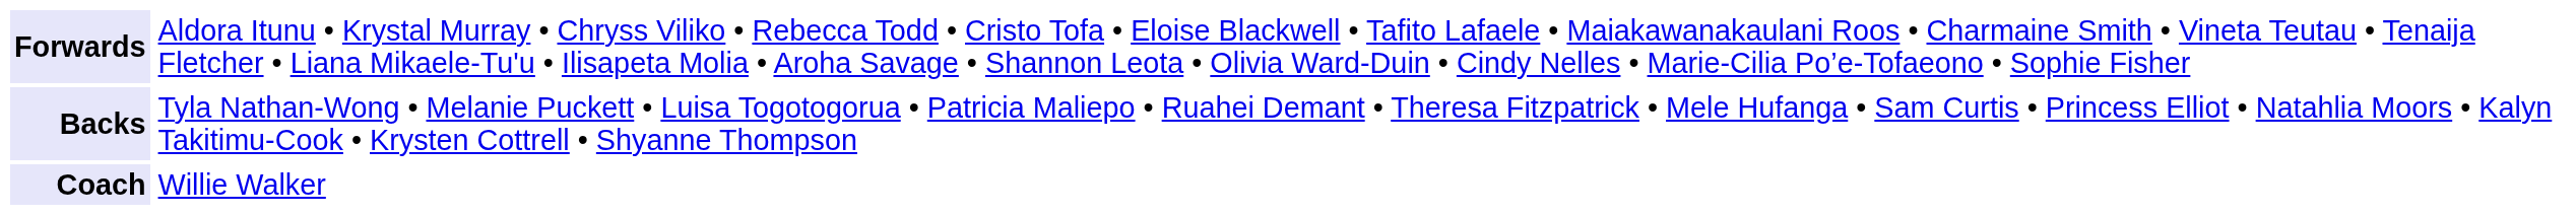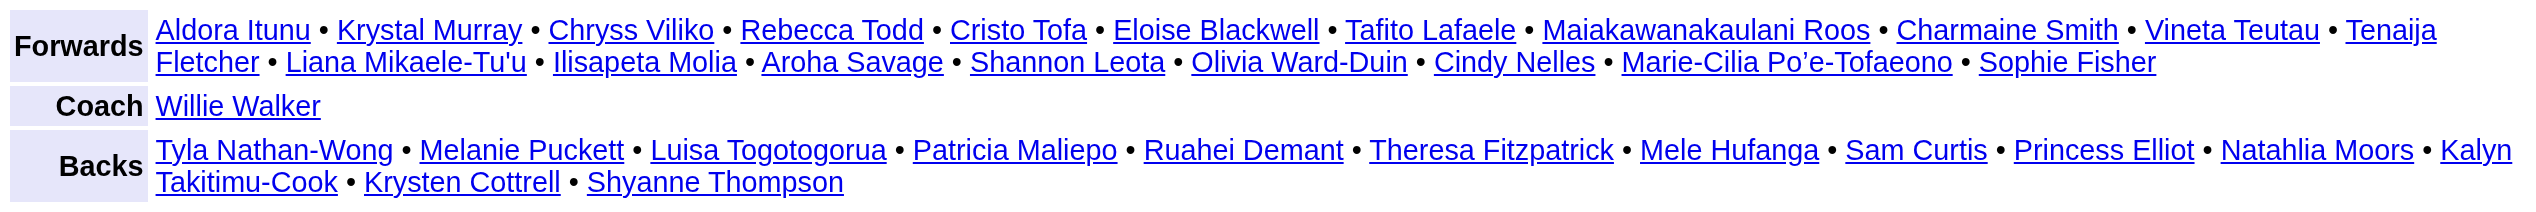rows swapped: Backs <-> Coach
